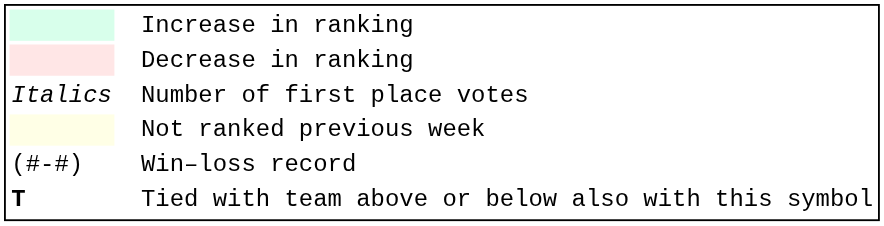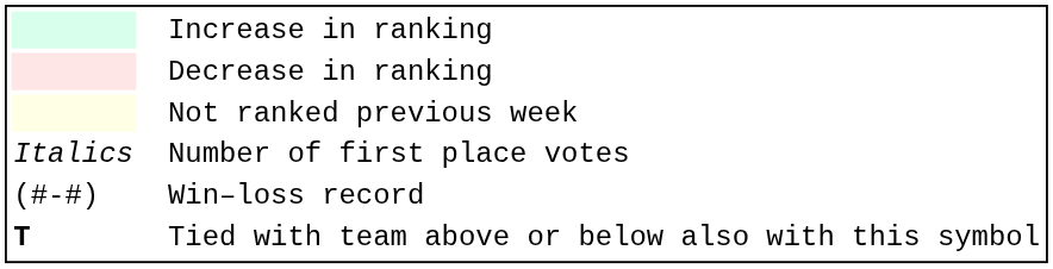rows swapped: Not ranked previous week <-> Number of first place votes
